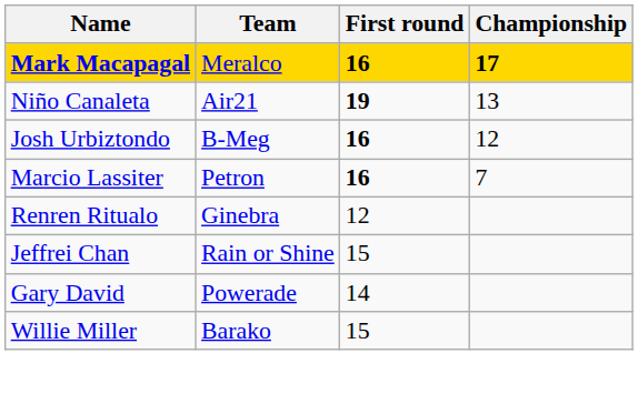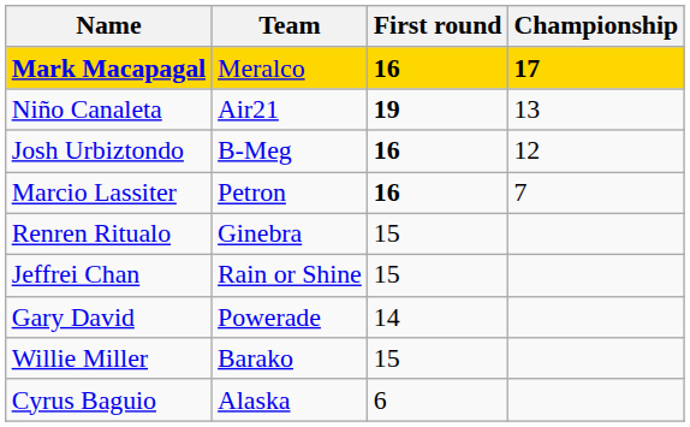Renren Ritualo | First round: 12 -> 15
+ row: Cyrus Baguio | Alaska | 6
